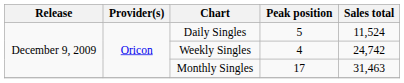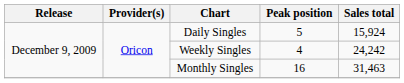Daily Singles | Sales total: 11,524 -> 15,924
Weekly Singles | Sales total: 24,742 -> 24,242
Monthly Singles | Peak position: 17 -> 16
